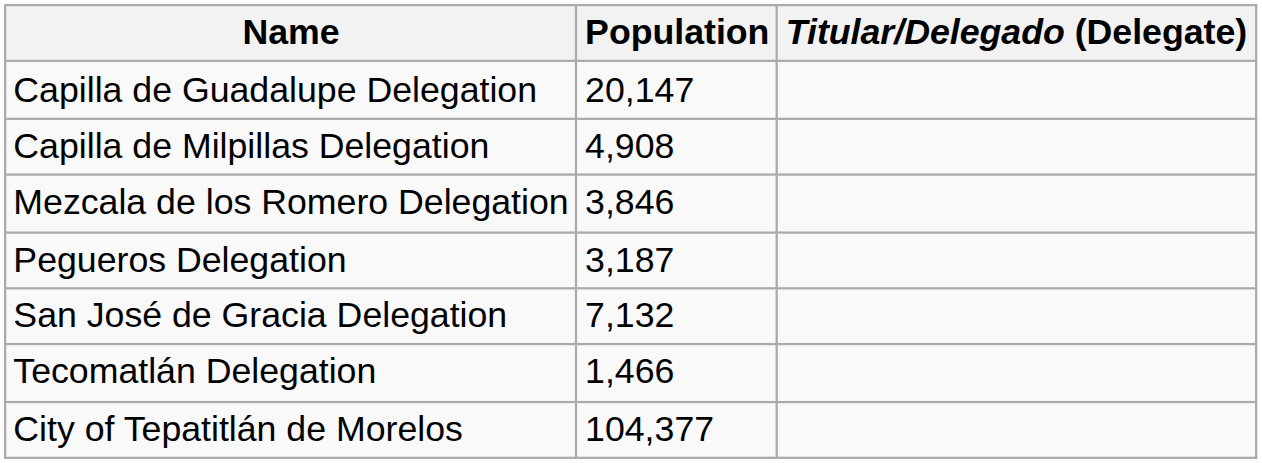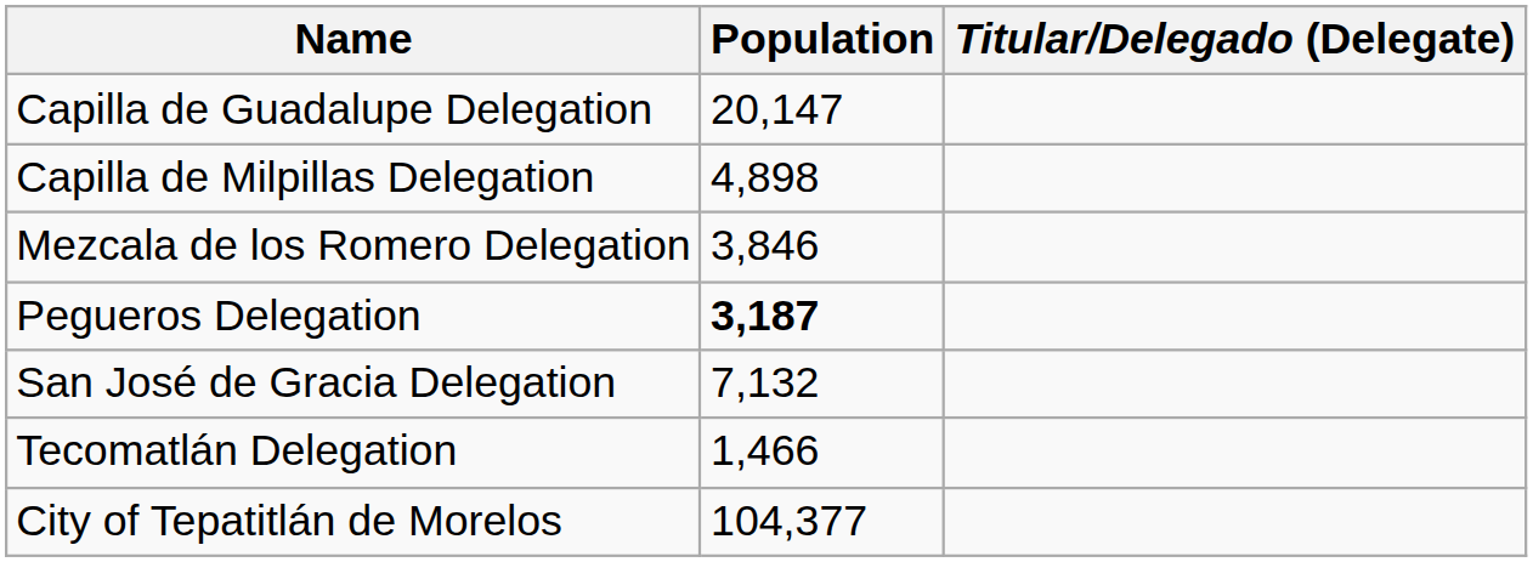Capilla de Milpillas Delegation | Population: 4,908 -> 4,898
Pegueros Delegation | Population: normal -> bold
